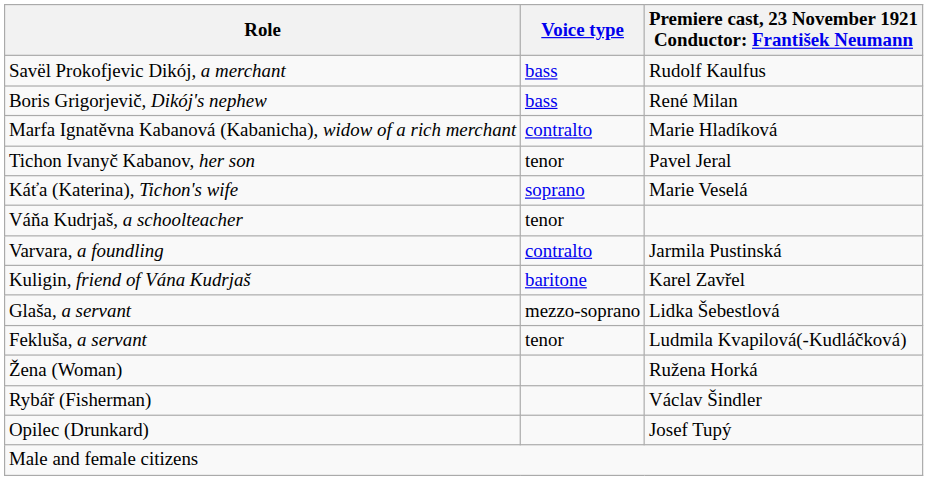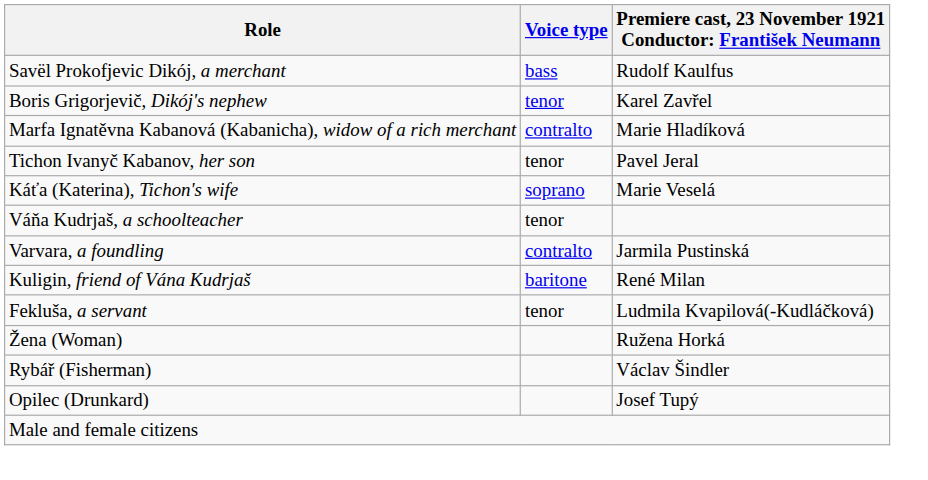Boris Grigorjevič, Dikój's nephew | Voice type: bass -> tenor
Boris Grigorjevič, Dikój's nephew | column 3: René Milan -> Karel Zavřel
Kuligin, friend of Vána Kudrjaš | column 3: Karel Zavřel -> René Milan
- row: Glaša, a servant | mezzo-soprano | Lidka Šebestlová
